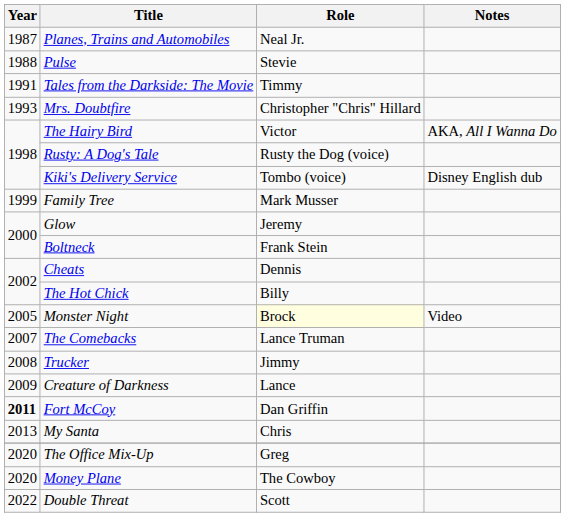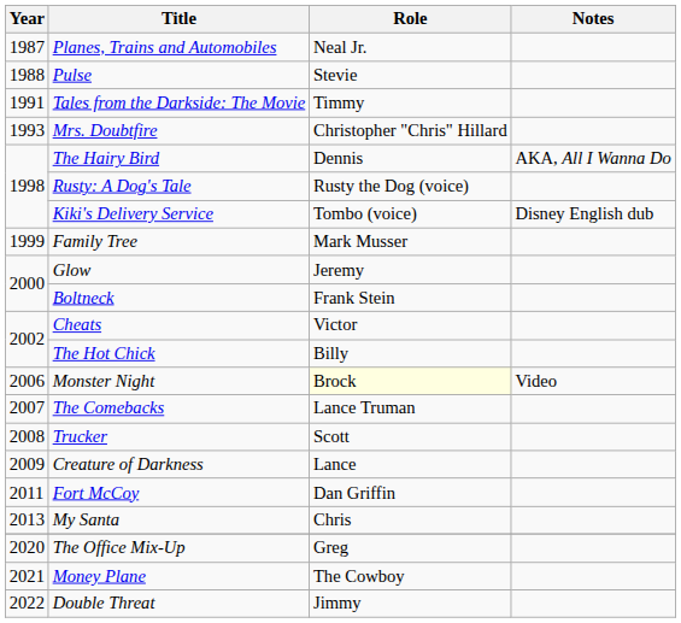The Hairy Bird | Role: Victor -> Dennis
Cheats | Role: Dennis -> Victor
Monster Night | Year: 2005 -> 2006
Trucker | Role: Jimmy -> Scott
Fort McCoy | Year: bold -> normal
Money Plane | Year: 2020 -> 2021
Double Threat | Role: Scott -> Jimmy
